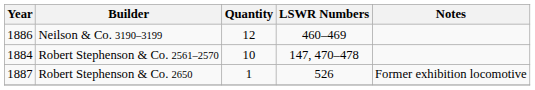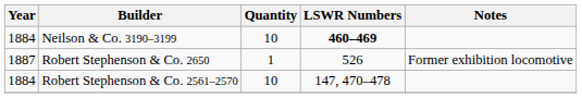Neilson & Co. 3190–3199 | Year: 1886 -> 1884
Neilson & Co. 3190–3199 | Quantity: 12 -> 10
Neilson & Co. 3190–3199 | LSWR Numbers: normal -> bold
rows swapped: Robert Stephenson & Co. 2561–2570 <-> Robert Stephenson & Co. 2650
